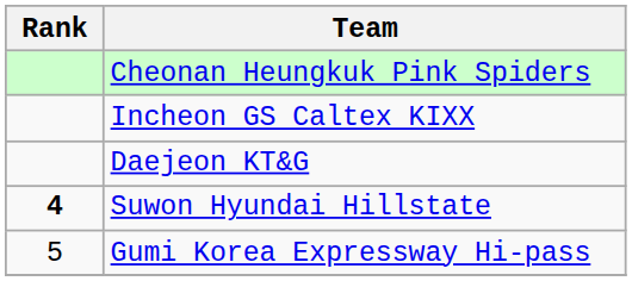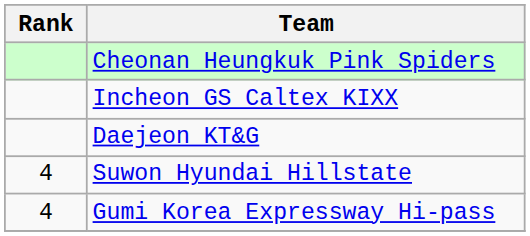Suwon Hyundai Hillstate | Rank: bold -> normal
Gumi Korea Expressway Hi-pass | Rank: 5 -> 4
